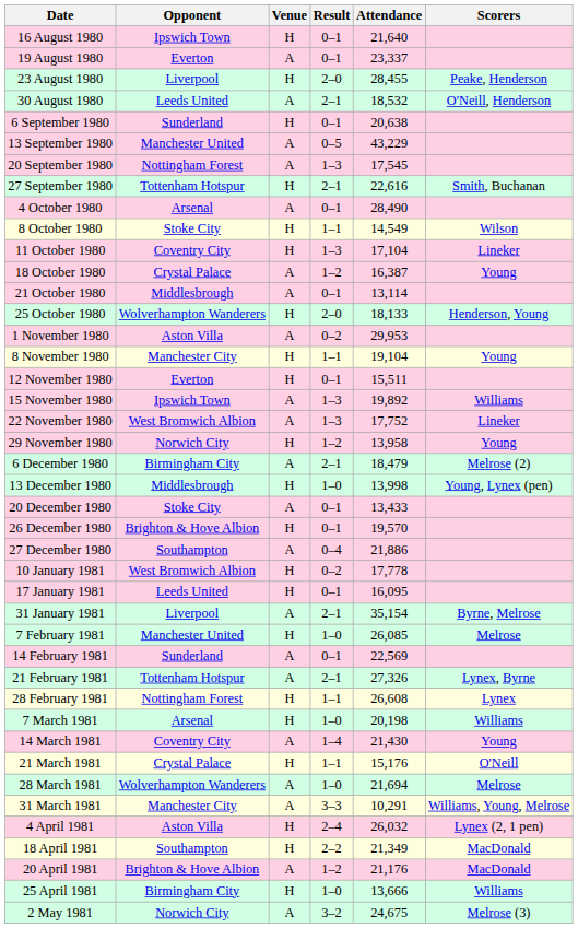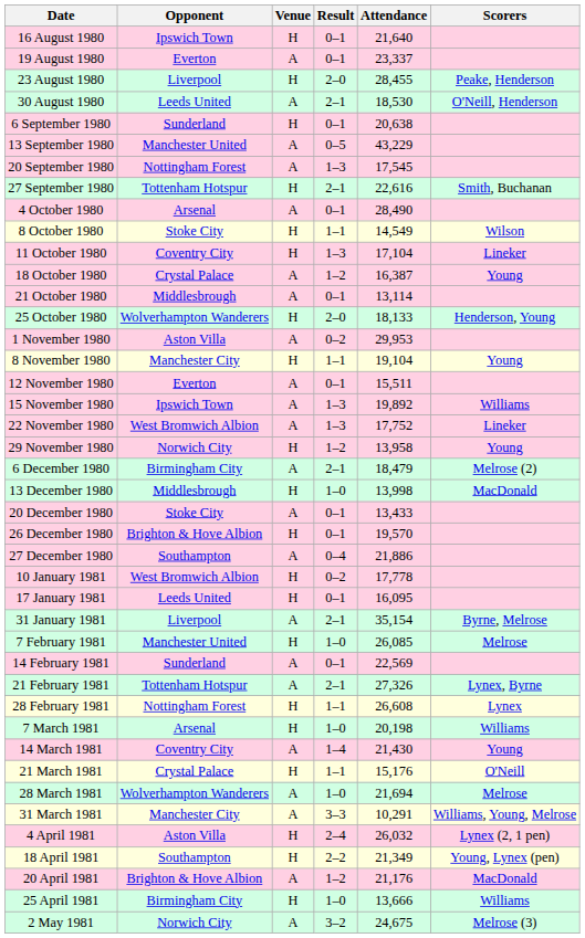30 August 1980 | Attendance: 18,532 -> 18,530
12 November 1980 | Venue: H -> A
13 December 1980 | Scorers: Young, Lynex (pen) -> MacDonald
18 April 1981 | Scorers: MacDonald -> Young, Lynex (pen)
